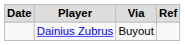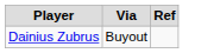- column: Date
